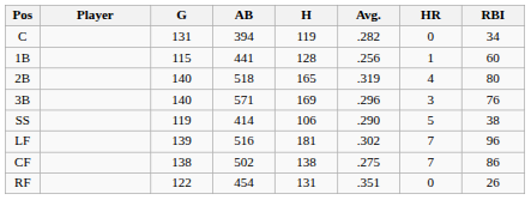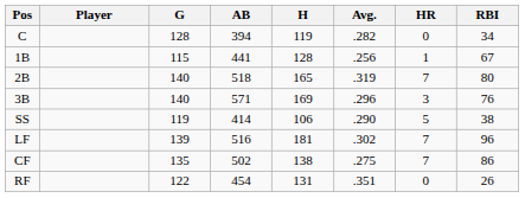C | G: 131 -> 128
1B | RBI: 60 -> 67
2B | HR: 4 -> 7
CF | G: 138 -> 135
